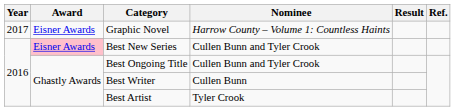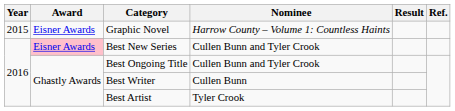Graphic Novel | Year: 2017 -> 2015
